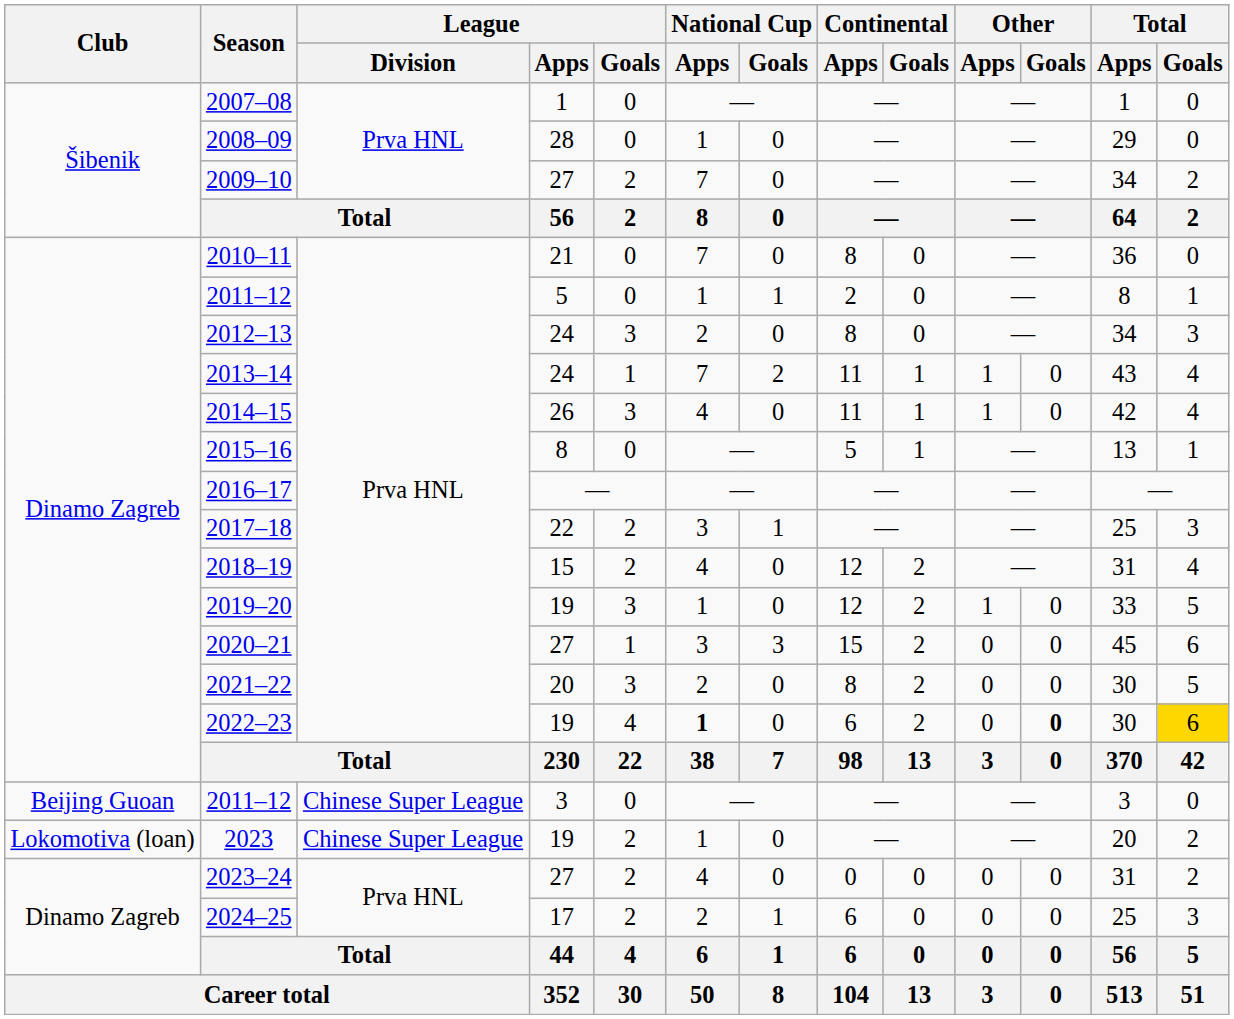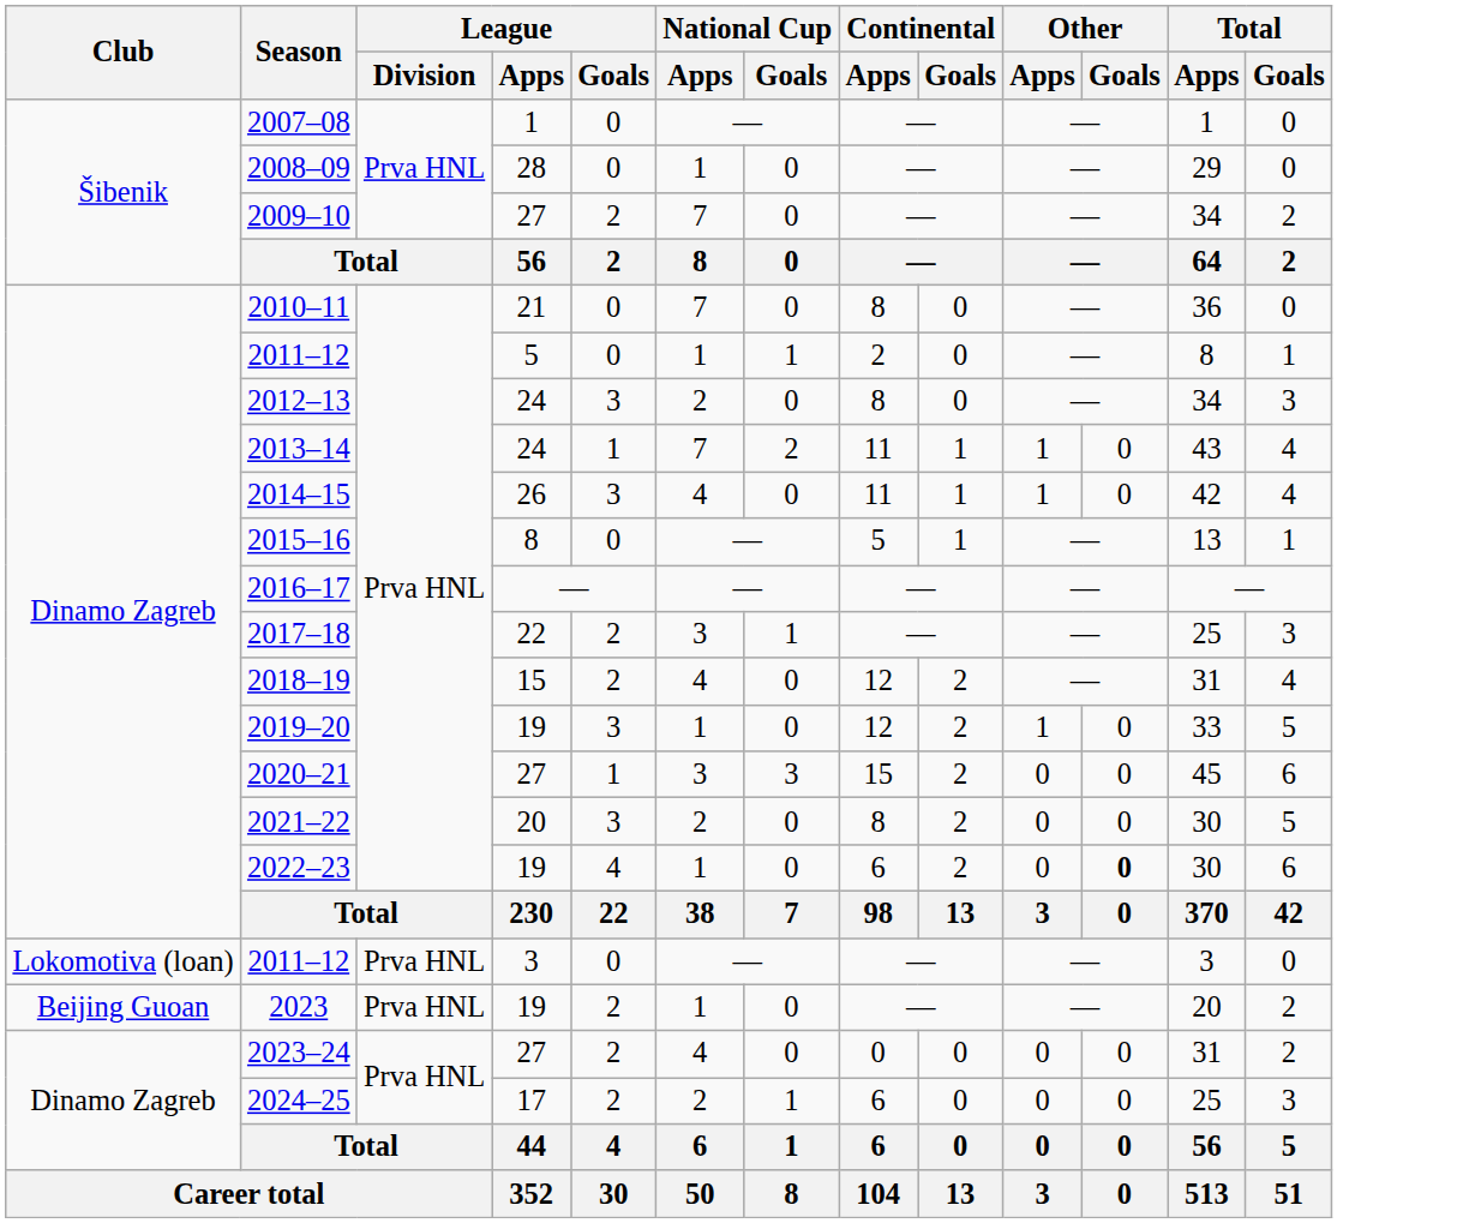2022–23 | National Cup / Apps: bold -> normal
2022–23 | Total / Goals: gold background -> no background
2011–12 / 3 | Club: Beijing Guoan -> Lokomotiva (loan)
2011–12 / 3 | League / Division: Chinese Super League -> Prva HNL
2023 | Club: Lokomotiva (loan) -> Beijing Guoan
2023 | League / Division: Chinese Super League -> Prva HNL
